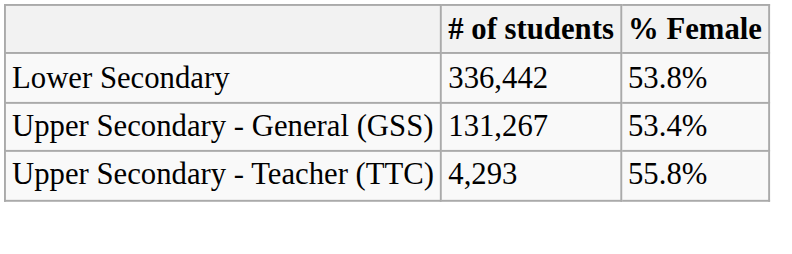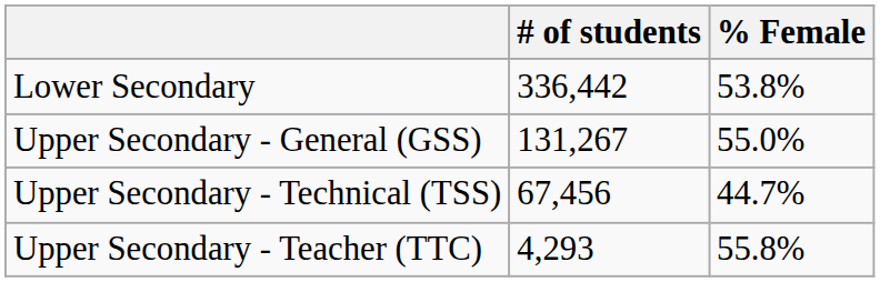Upper Secondary - General (GSS) | % Female: 53.4% -> 55.0%
+ row: Upper Secondary - Technical (TSS) | 67,456 | 44.7%
